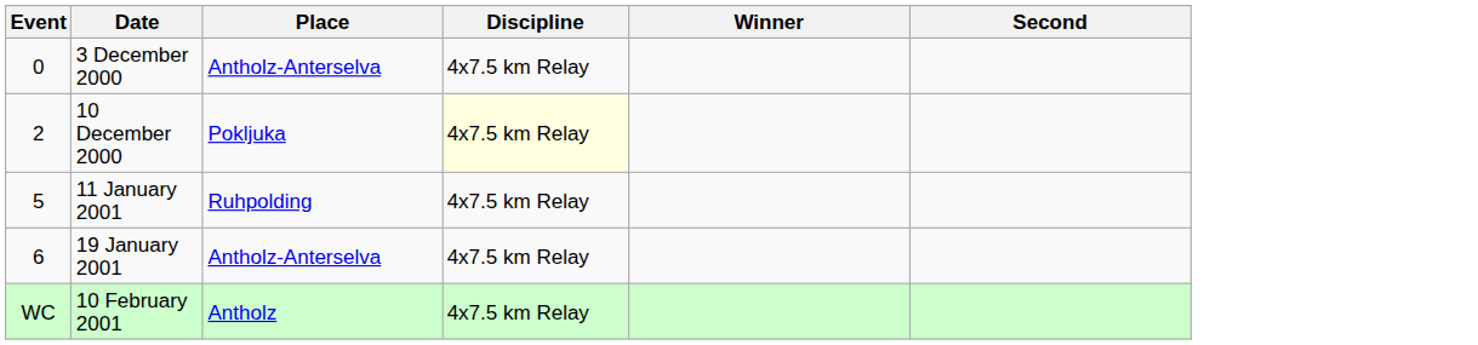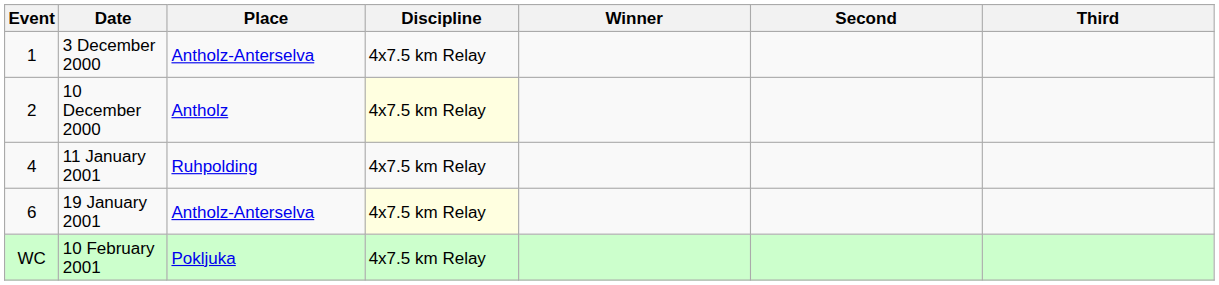+ column: Third
3 December 2000 | Event: 0 -> 1
10 December 2000 | Place: Pokljuka -> Antholz
11 January 2001 | Event: 5 -> 4
19 January 2001 | Discipline: no background -> lightyellow background
10 February 2001 | Place: Antholz -> Pokljuka
